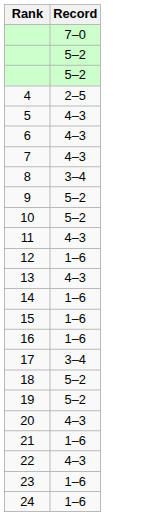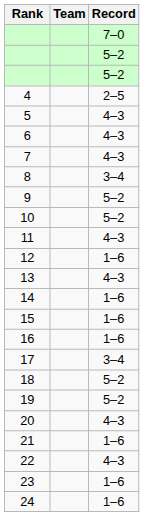+ column: Team
